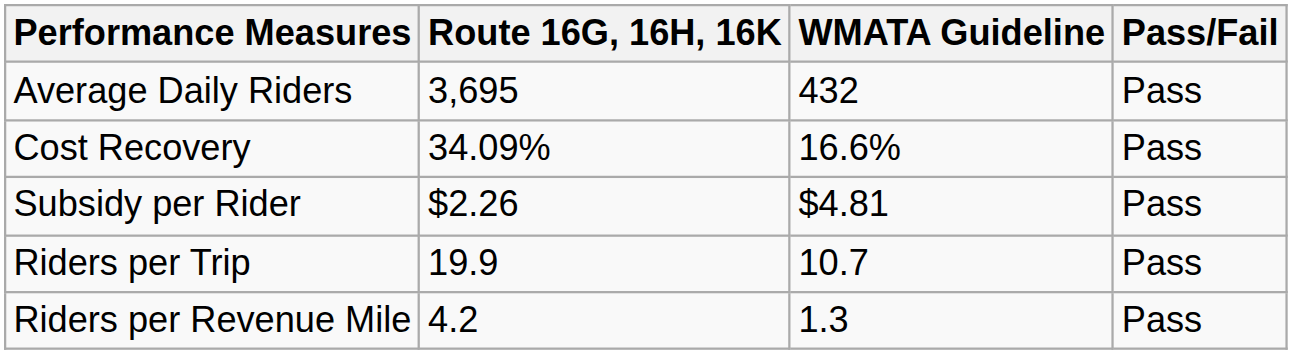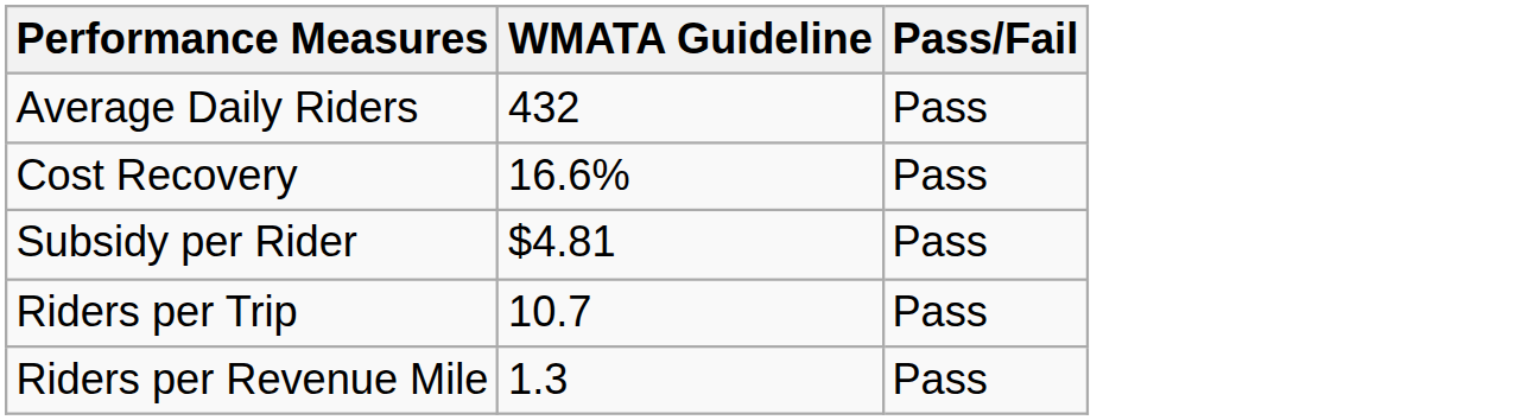- column: Route 16G, 16H, 16K | 3,695 | 34.09% | $2.26 | 19.9 | 4.2
